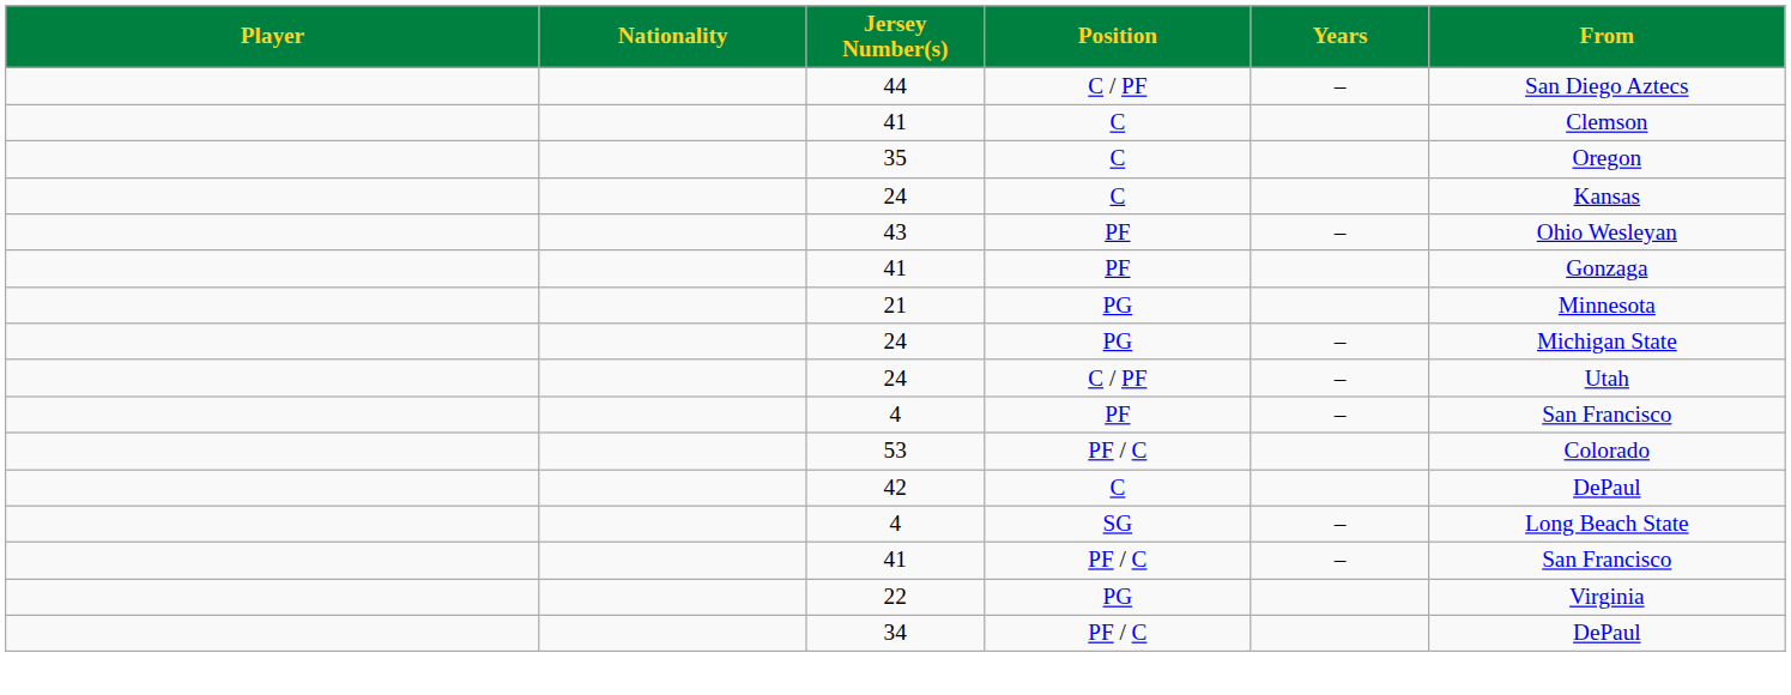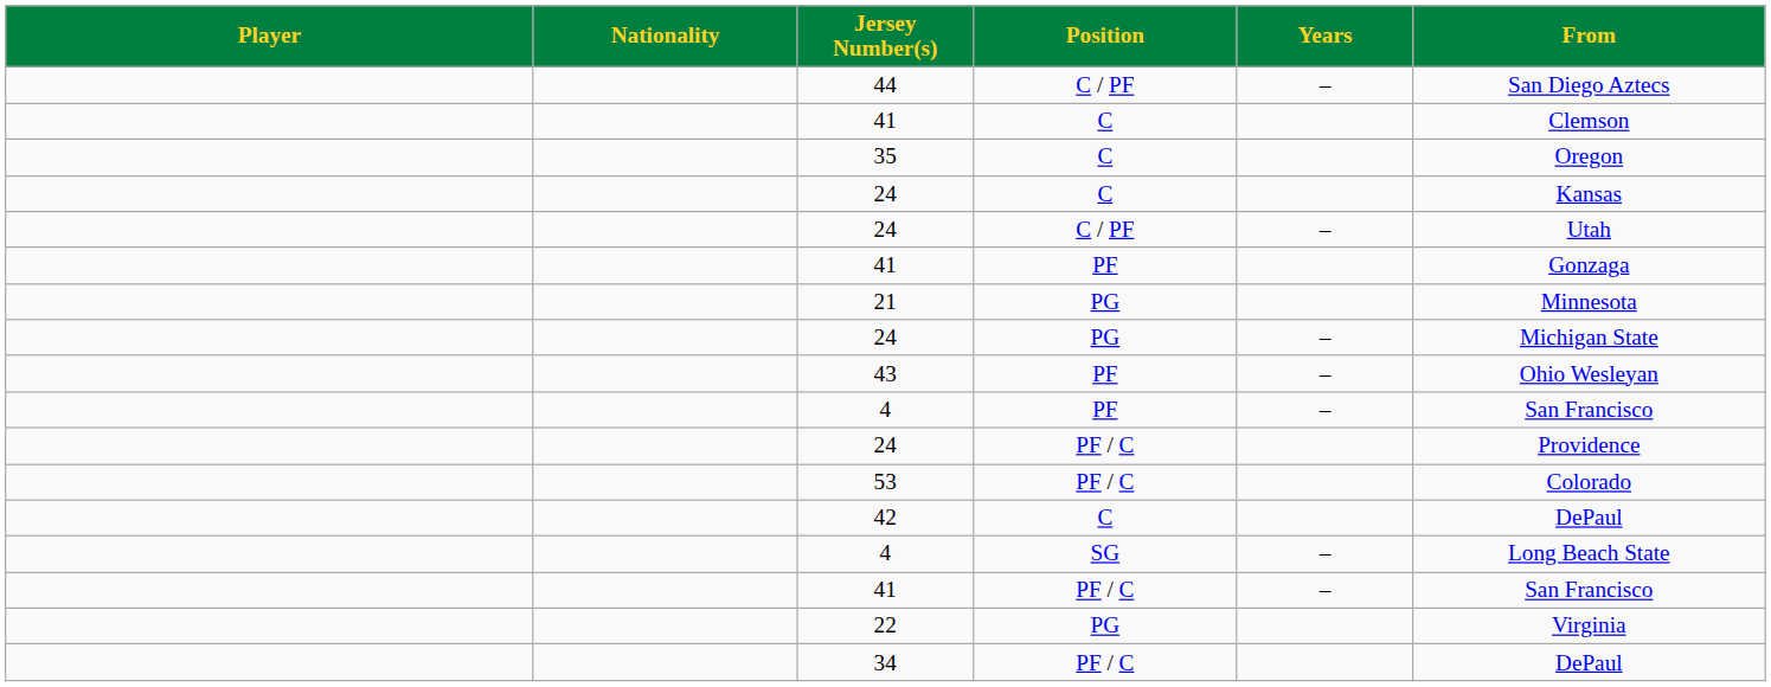rows swapped: 24 / C / PF <-> 43
+ row: 24 | PF / C | Providence
